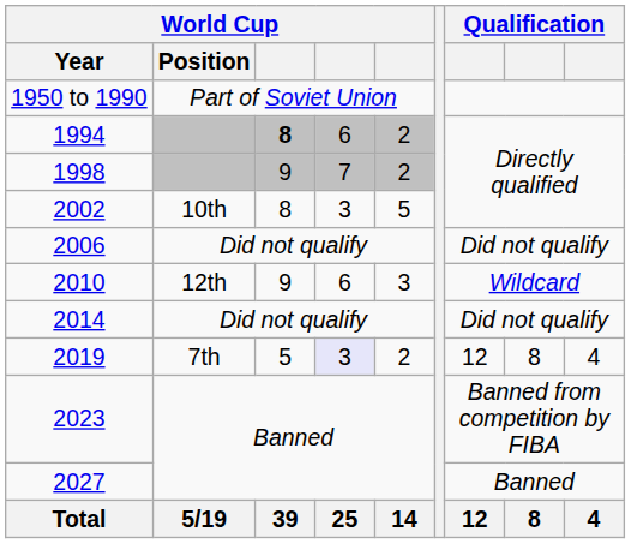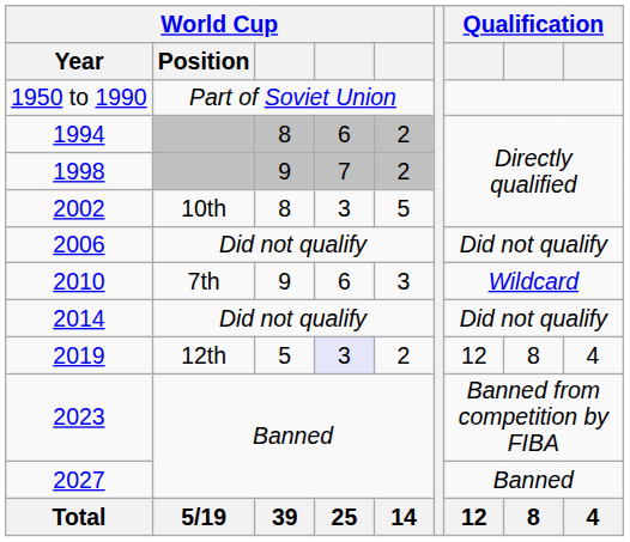1994 | column 3: bold -> normal
2010 | World Cup / Position: 12th -> 7th
2019 | World Cup / Position: 7th -> 12th
